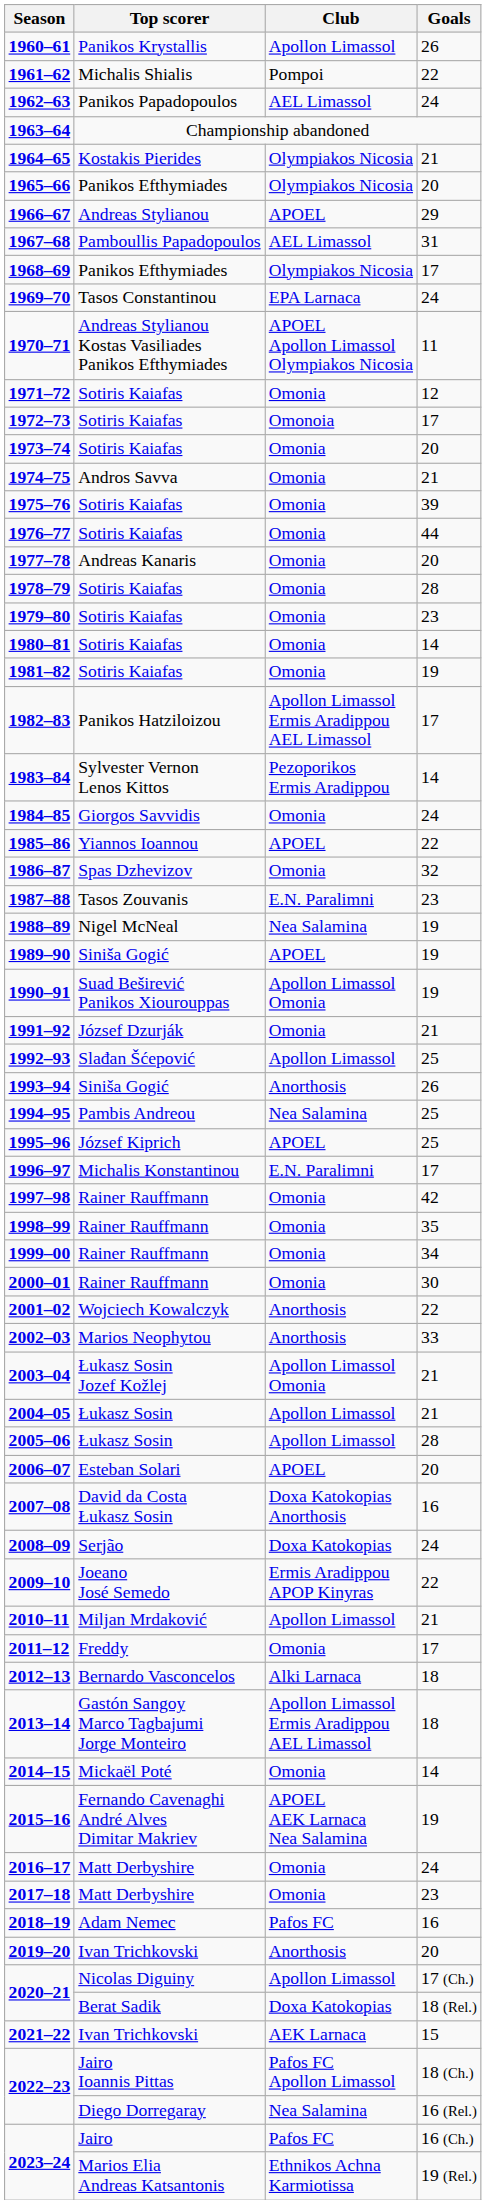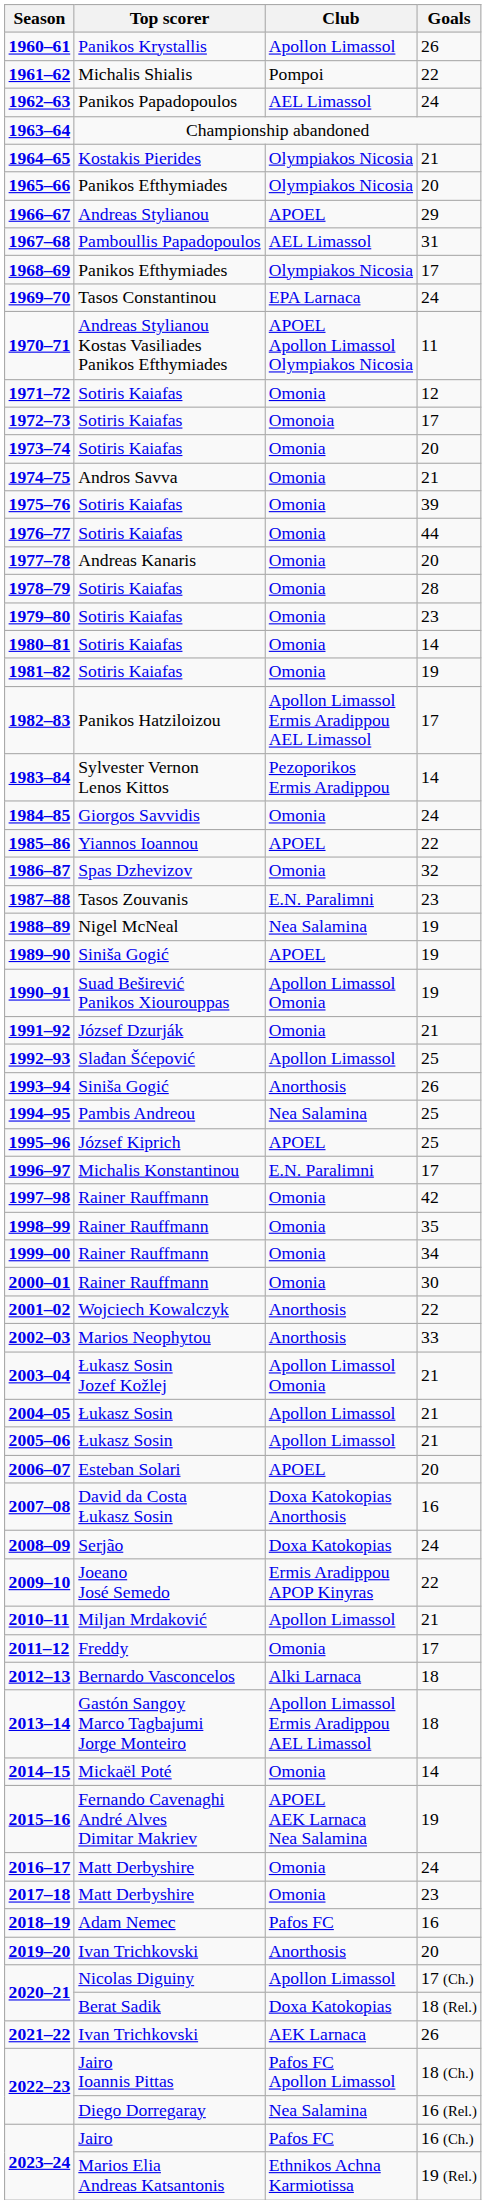2005–06 | Goals: 28 -> 21
2021–22 | Goals: 15 -> 26
